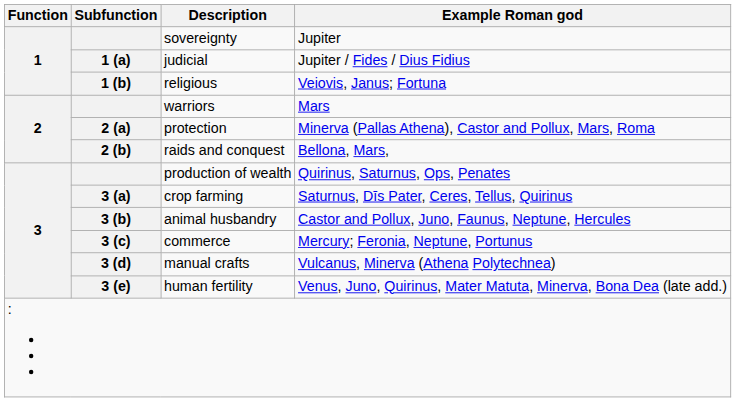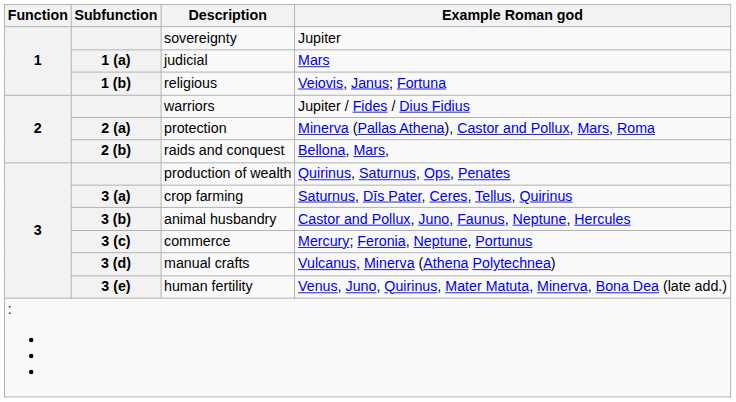judicial | Example Roman god: Jupiter / Fides / Dius Fidius -> Mars
warriors | Example Roman god: Mars -> Jupiter / Fides / Dius Fidius
